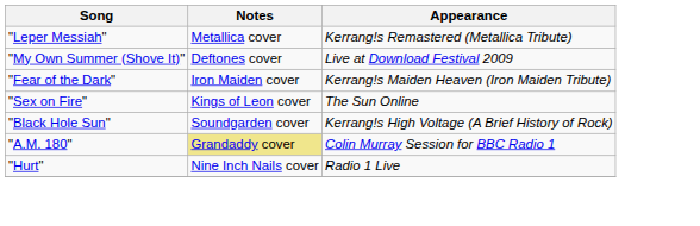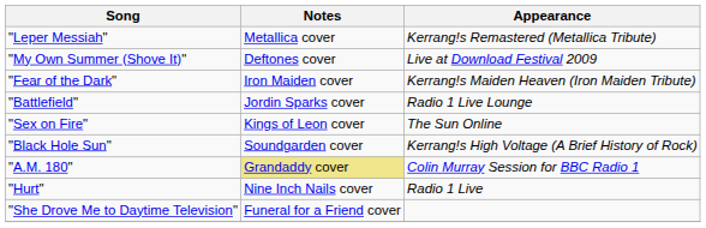+ row: "Battlefield" | Jordin Sparks cover | Radio 1 Live Lounge
+ row: "She Drove Me to Daytime Television" | Funeral for a Friend cover
